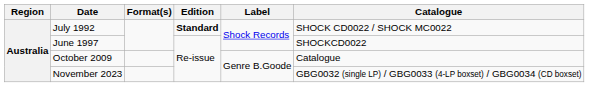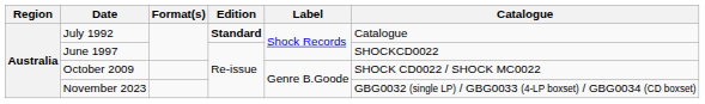July 1992 | Catalogue: SHOCK CD0022 / SHOCK MC0022 -> Catalogue
October 2009 | Catalogue: Catalogue -> SHOCK CD0022 / SHOCK MC0022
